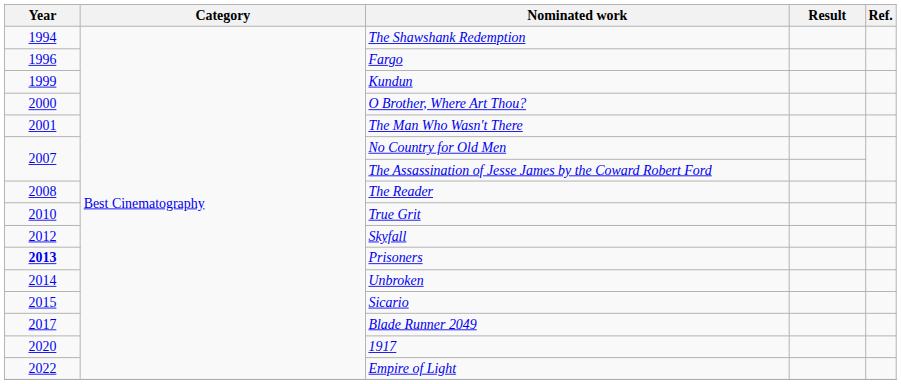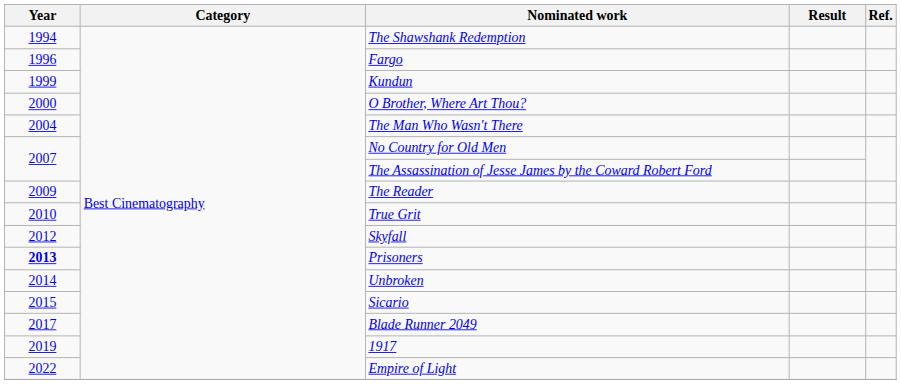The Man Who Wasn't There | Year: 2001 -> 2004
The Reader | Year: 2008 -> 2009
1917 | Year: 2020 -> 2019
